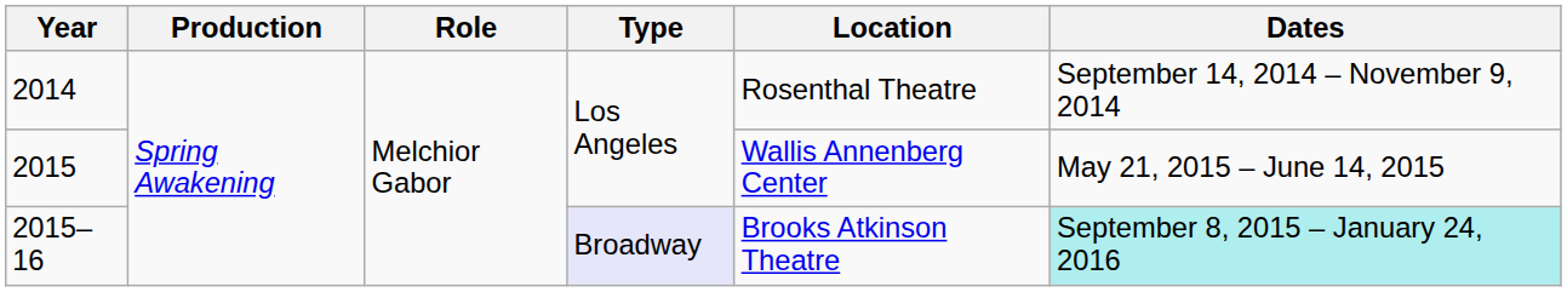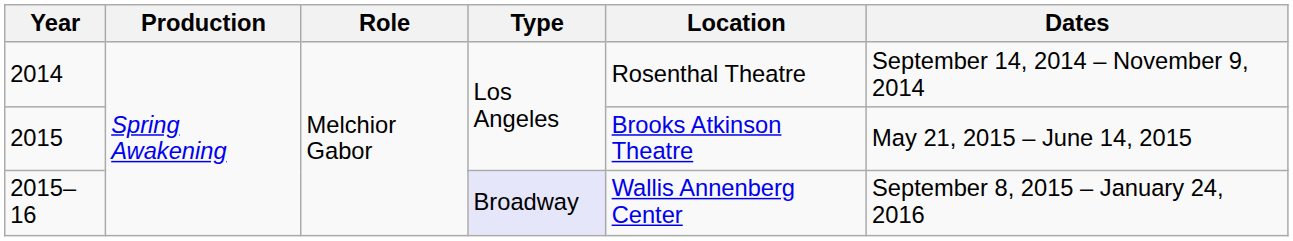2015 | Location: Wallis Annenberg Center -> Brooks Atkinson Theatre
2015–16 | Location: Brooks Atkinson Theatre -> Wallis Annenberg Center
2015–16 | Dates: paleturquoise background -> no background
